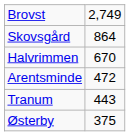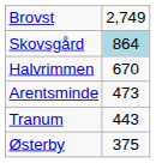Skovsgård | column 2: no background -> lightblue background
Arentsminde | column 2: 472 -> 473
